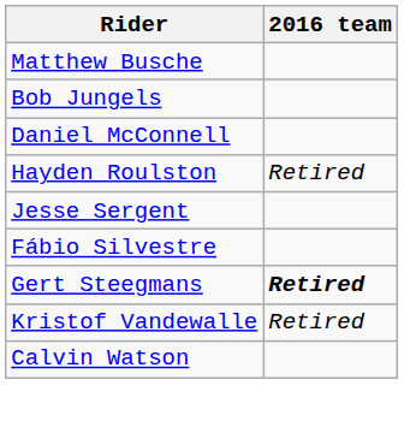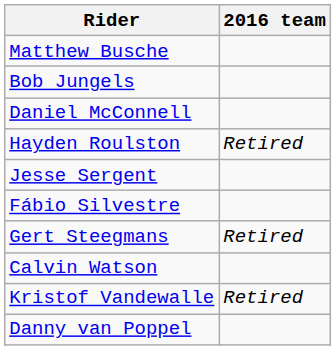Gert Steegmans | 2016 team: bold -> normal
rows swapped: Kristof Vandewalle <-> Calvin Watson
+ row: Danny van Poppel
